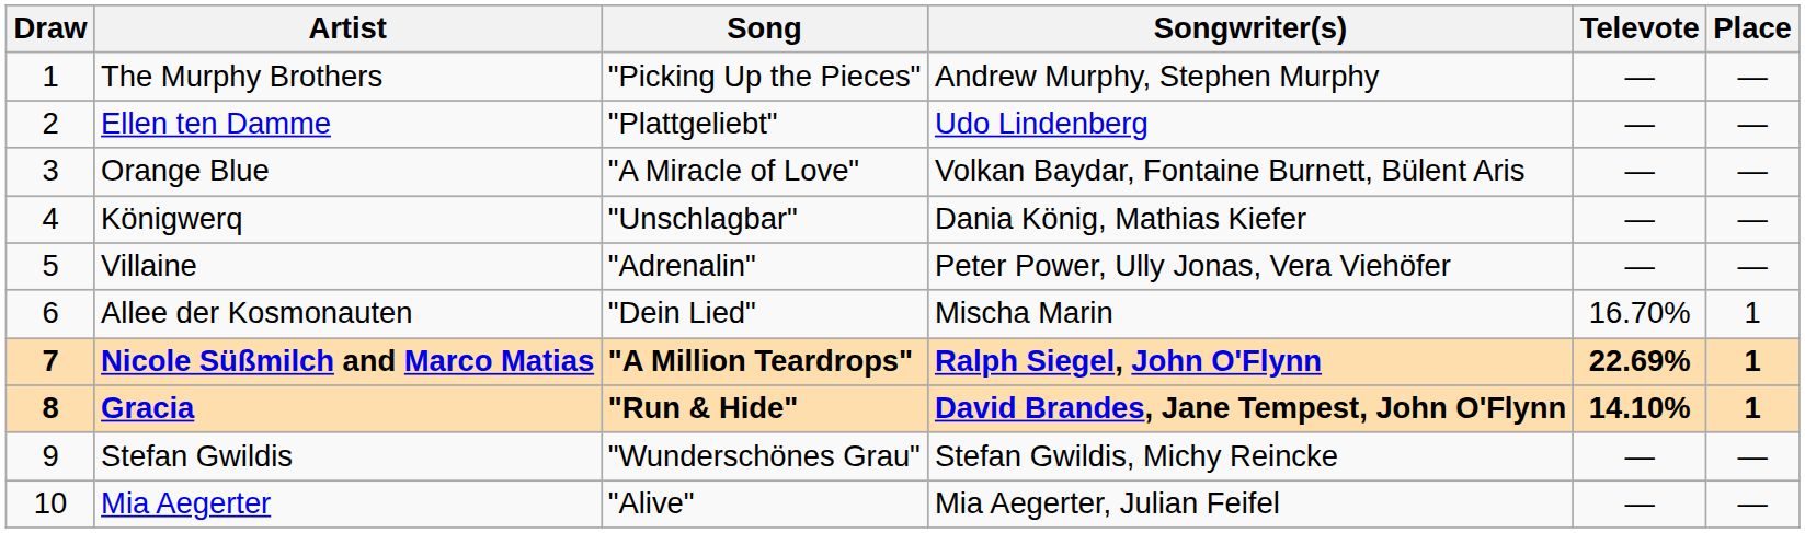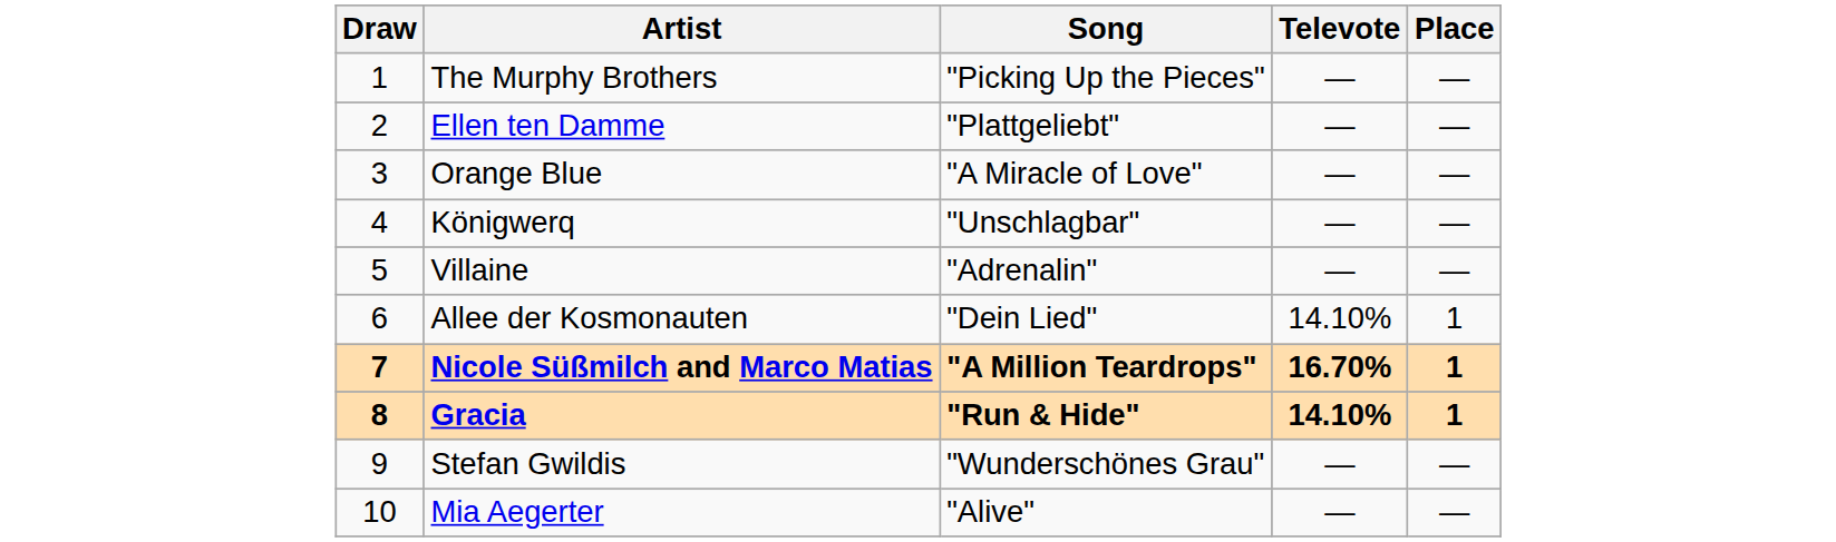- column: Songwriter(s) | Andrew Murphy, Stephen Murphy | Udo Lindenberg | Volkan Baydar, Fontaine Burnett, Bülent Aris | Dania König, Mathias Kiefer | Peter Power, Ully Jonas, Vera Viehöfer | Mischa Marin | Ralph Siegel, John O'Flynn | David Brandes, Jane Tempest, John O'Flynn | Stefan Gwildis, Michy Reincke | Mia Aegerter, Julian Feifel
Allee der Kosmonauten | Televote: 16.70% -> 14.10%
Nicole Süßmilch and Marco Matias | Televote: 22.69% -> 16.70%
